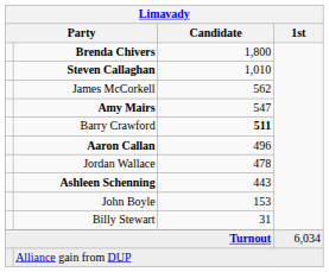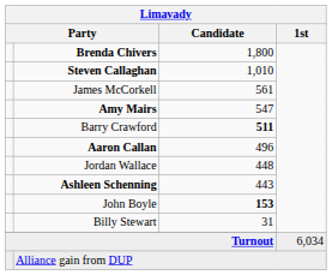James McCorkell | Limavady / Candidate: 562 -> 561
Jordan Wallace | Limavady / Candidate: 478 -> 448
John Boyle | Limavady / Candidate: normal -> bold
